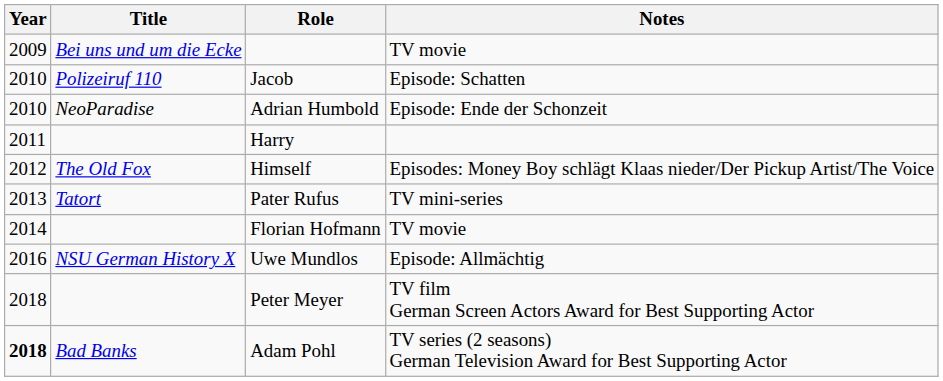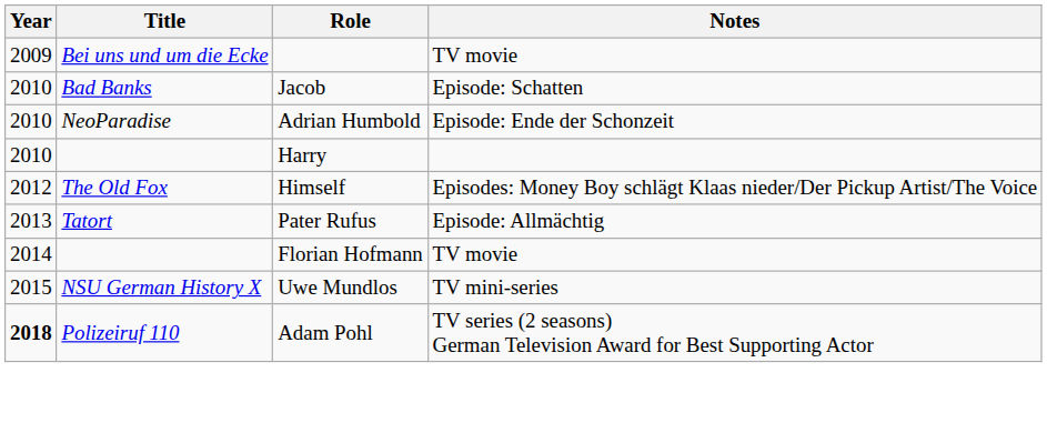Jacob | Title: Polizeiruf 110 -> Bad Banks
Harry | Year: 2011 -> 2010
Pater Rufus | Notes: TV mini-series -> Episode: Allmächtig
Uwe Mundlos | Year: 2016 -> 2015
Uwe Mundlos | Notes: Episode: Allmächtig -> TV mini-series
- row: 2018 | Peter Meyer | TV film German Screen Actors Award for Best Supporting Actor
Adam Pohl | Title: Bad Banks -> Polizeiruf 110
